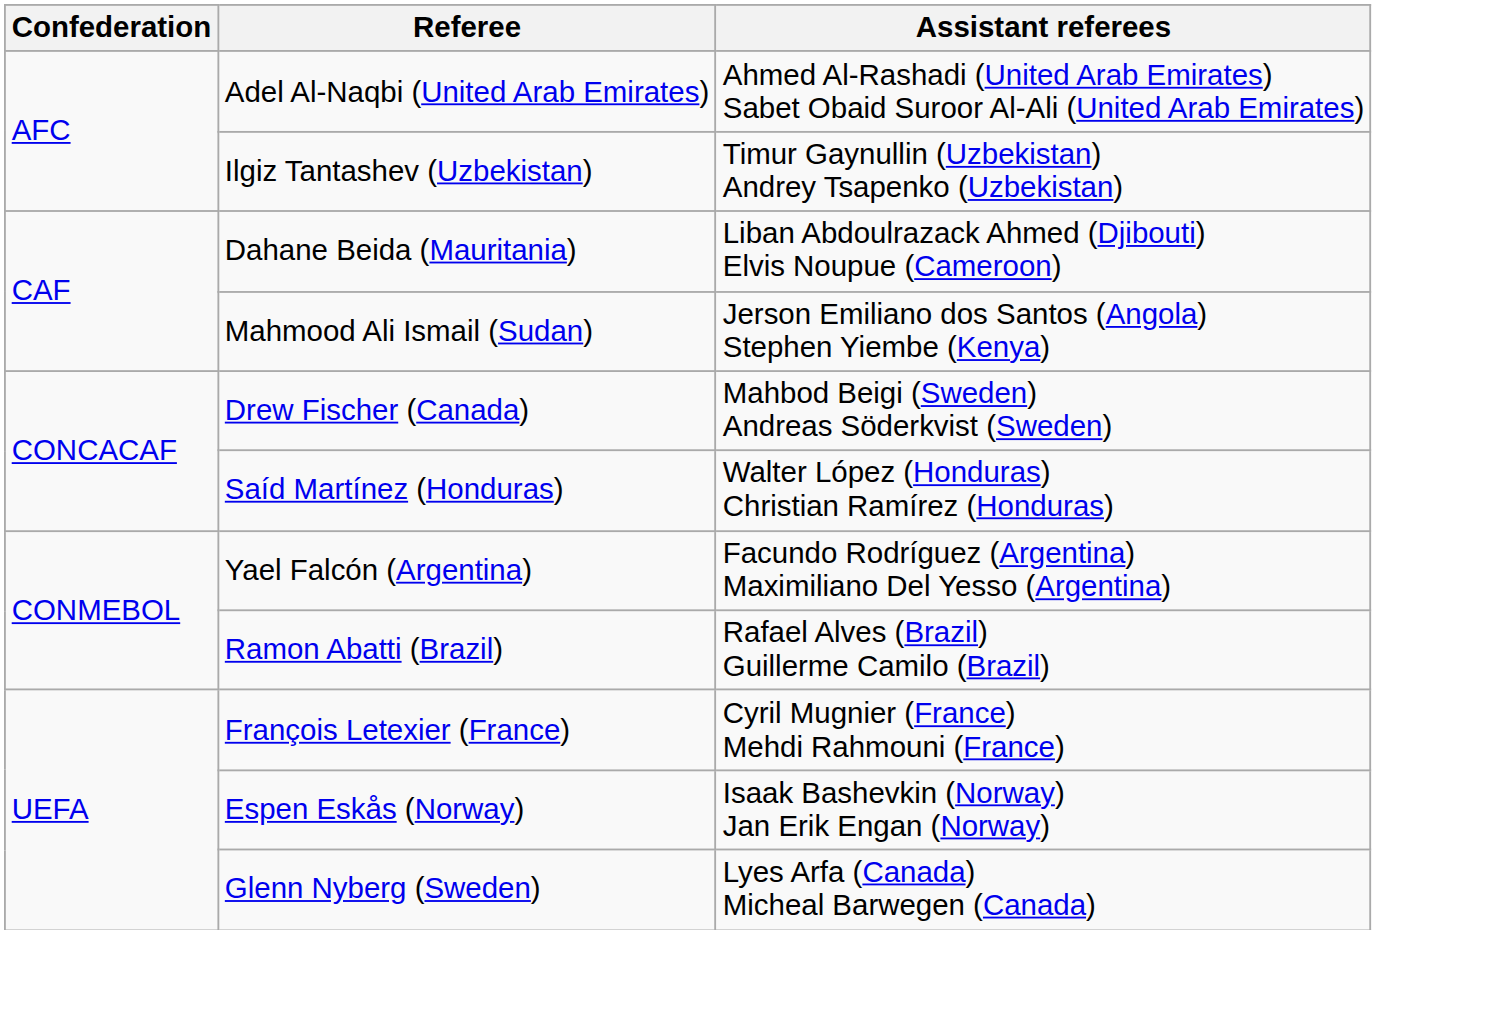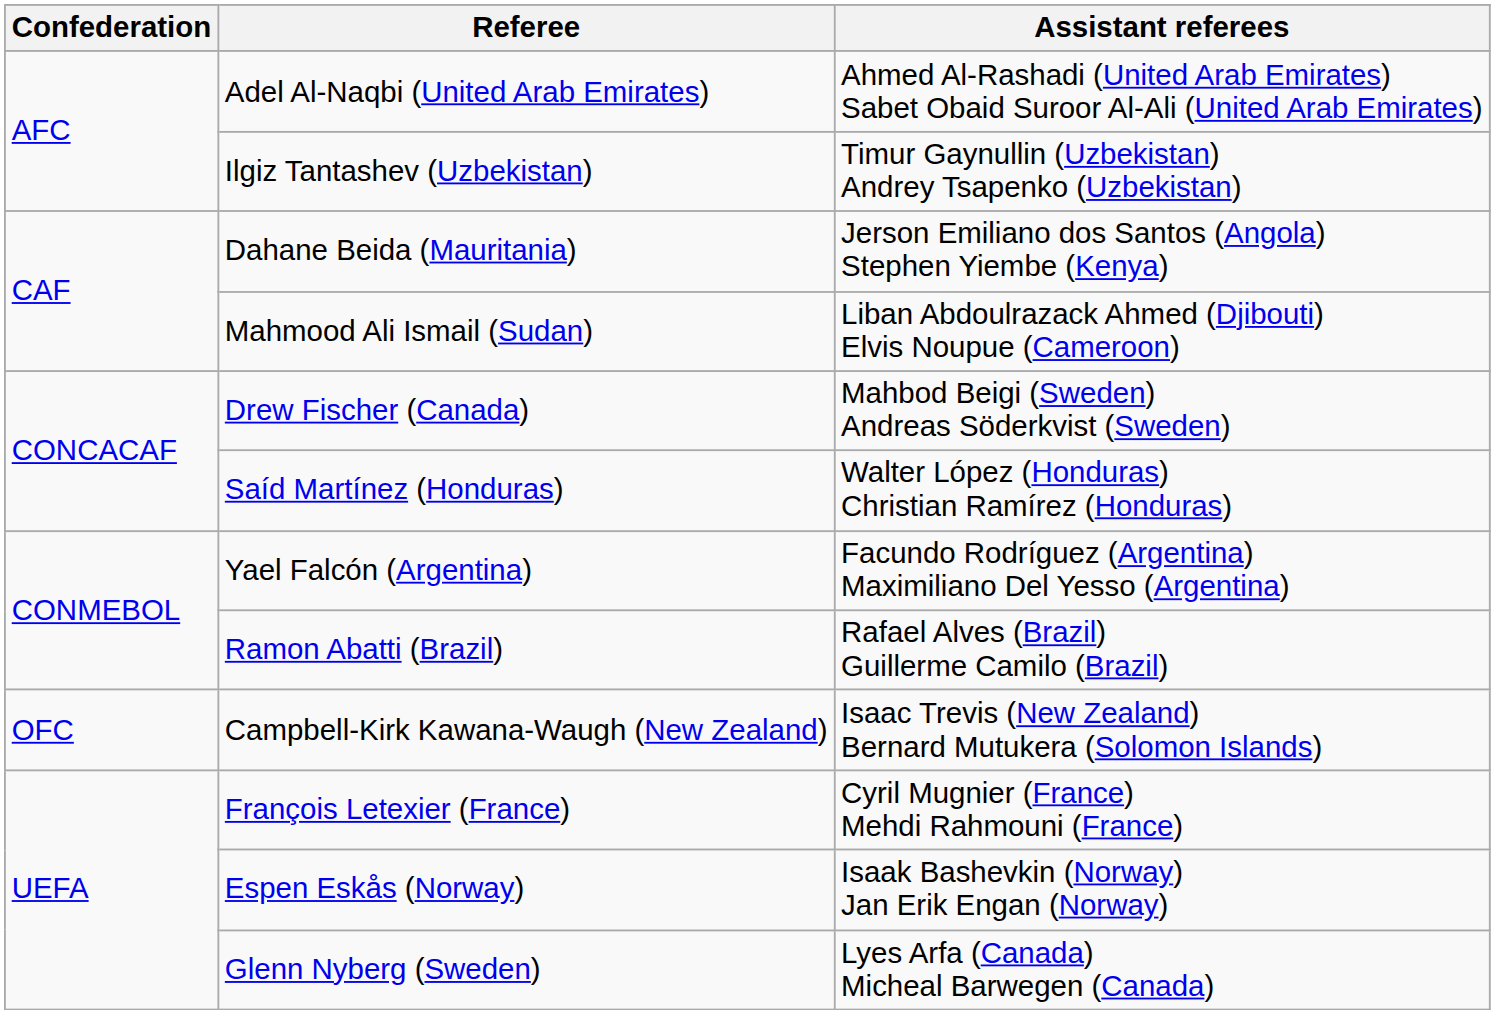Dahane Beida (Mauritania) | Assistant referees: Liban Abdoulrazack Ahmed (Djibouti) Elvis Noupue (Cameroon) -> Jerson Emiliano dos Santos (Angola) Stephen Yiembe (Kenya)
Mahmood Ali Ismail (Sudan) | Assistant referees: Jerson Emiliano dos Santos (Angola) Stephen Yiembe (Kenya) -> Liban Abdoulrazack Ahmed (Djibouti) Elvis Noupue (Cameroon)
+ row: OFC | Campbell-Kirk Kawana-Waugh (New Zealand) | Isaac Trevis (New Zealand) Bernard Mutukera (Solomon Islands)
